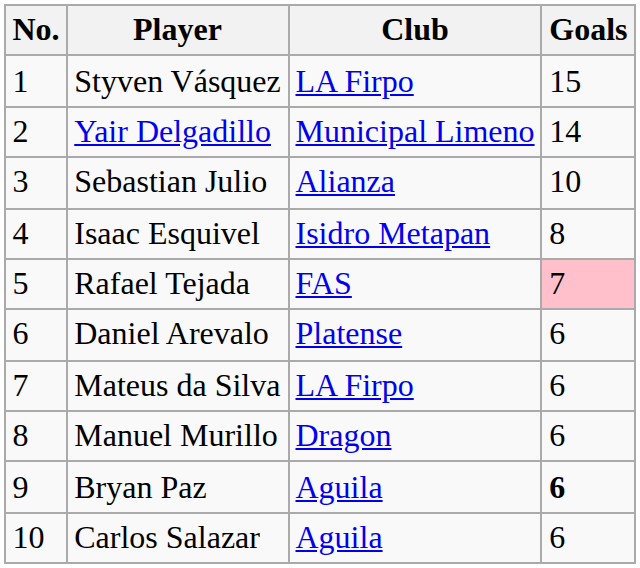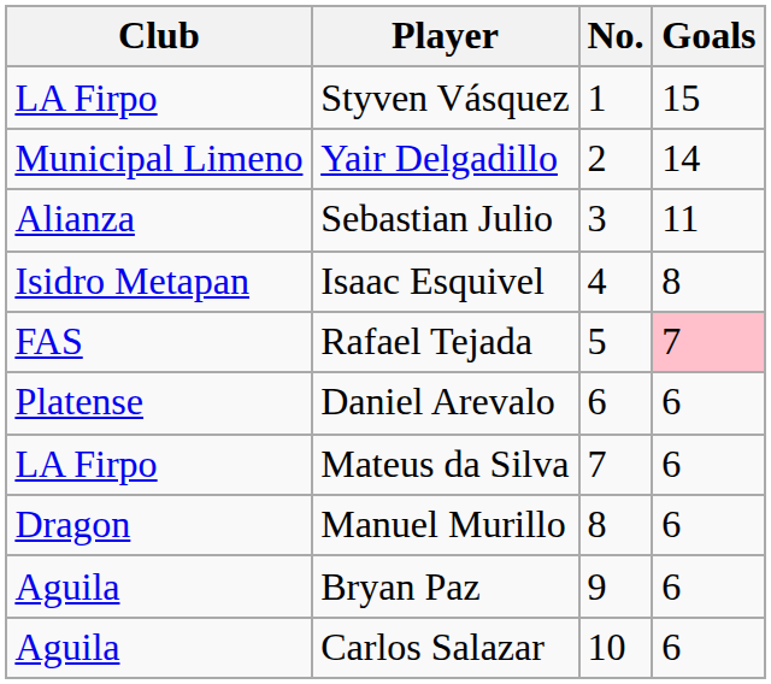columns swapped: No. <-> Club
Sebastian Julio | Goals: 10 -> 11
Bryan Paz | Goals: bold -> normal
